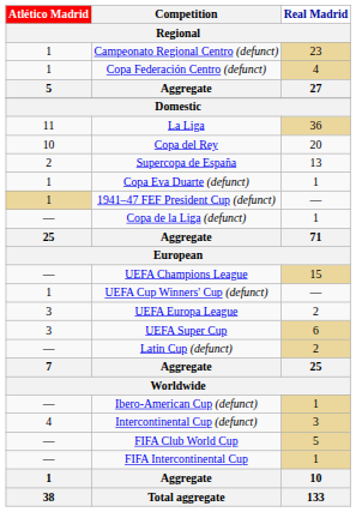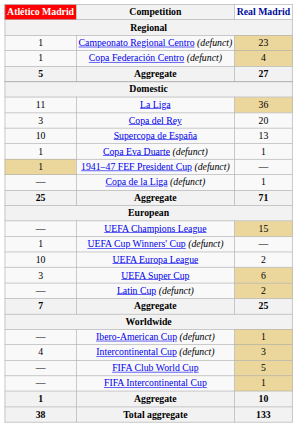Copa del Rey | Atlético Madrid: 10 -> 3
Supercopa de España | Atlético Madrid: 2 -> 10
UEFA Europa League | Atlético Madrid: 3 -> 10
